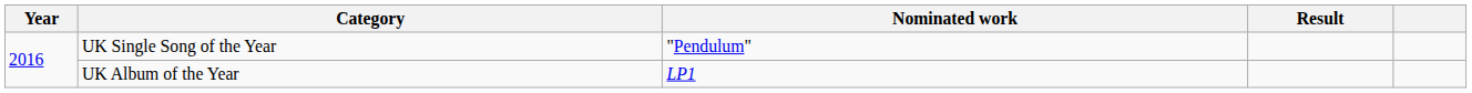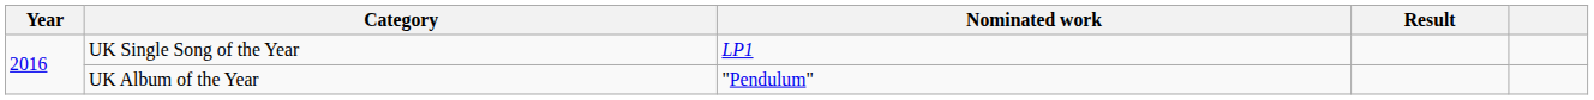UK Single Song of the Year | Nominated work: "Pendulum" -> LP1
UK Album of the Year | Nominated work: LP1 -> "Pendulum"
